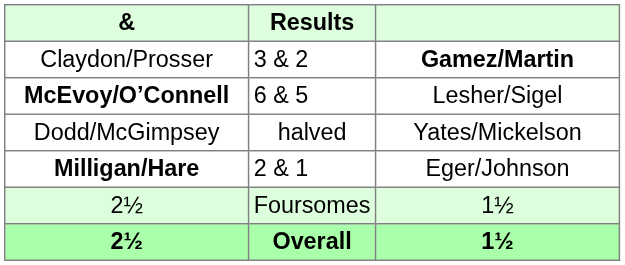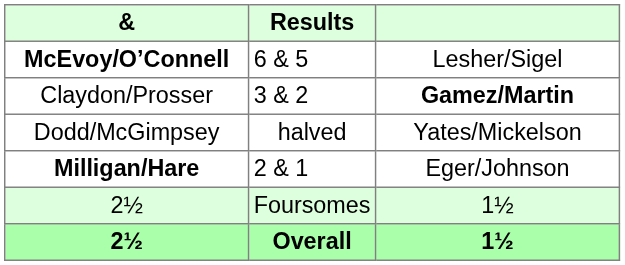rows swapped: Claydon/Prosser <-> McEvoy/O’Connell
